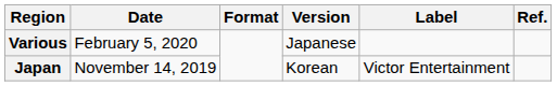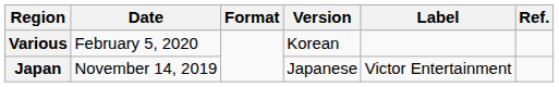Various | Version: Japanese -> Korean
Japan | Version: Korean -> Japanese
